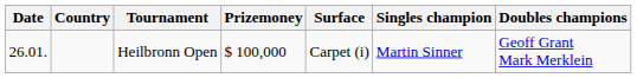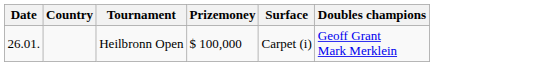- column: Singles champion | Martin Sinner
